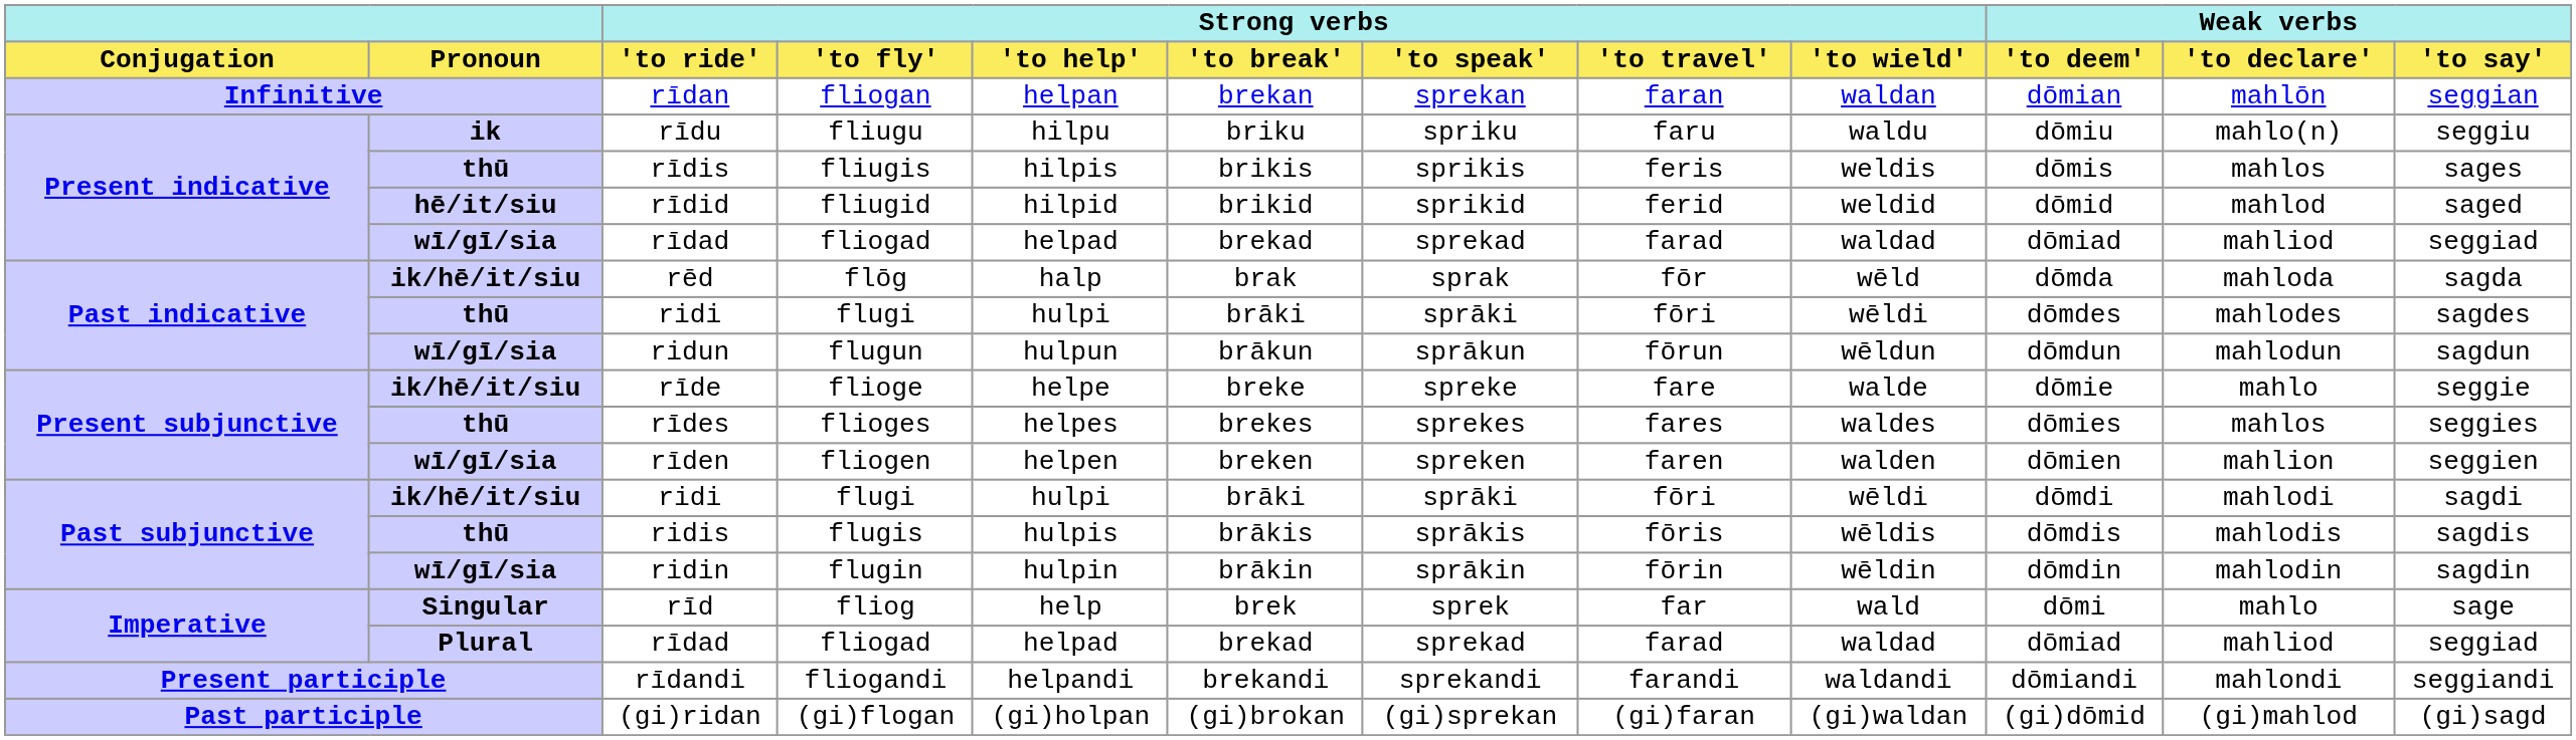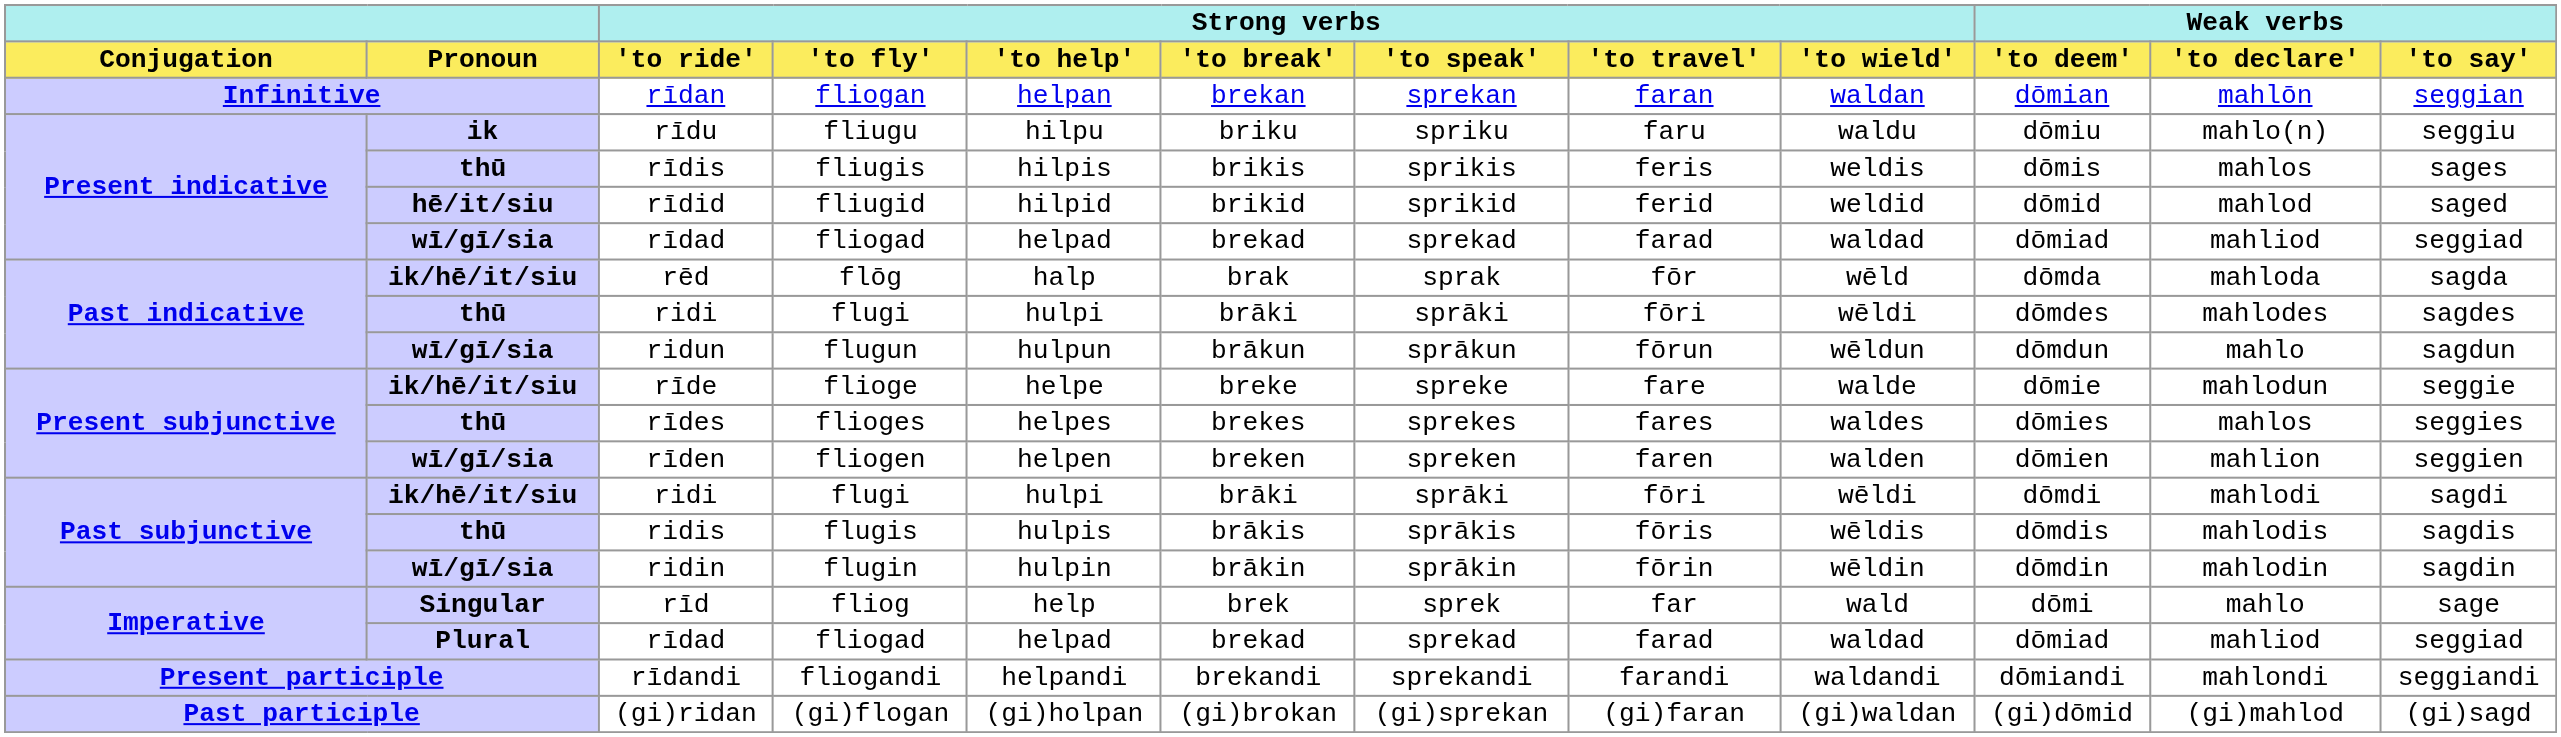ridun | Weak verbs / 'to declare': mahlodun -> mahlo
rīde | Weak verbs / 'to declare': mahlo -> mahlodun
